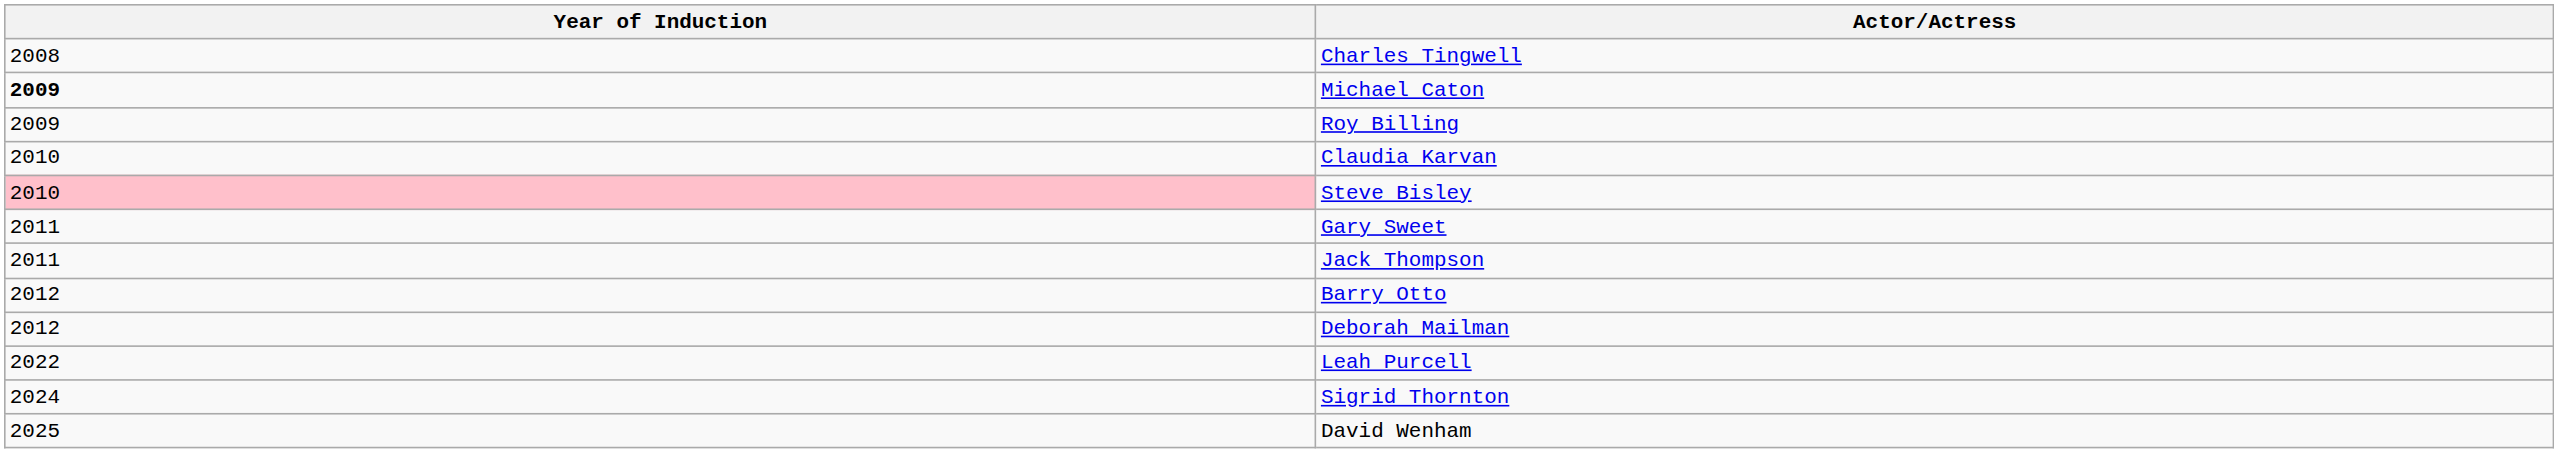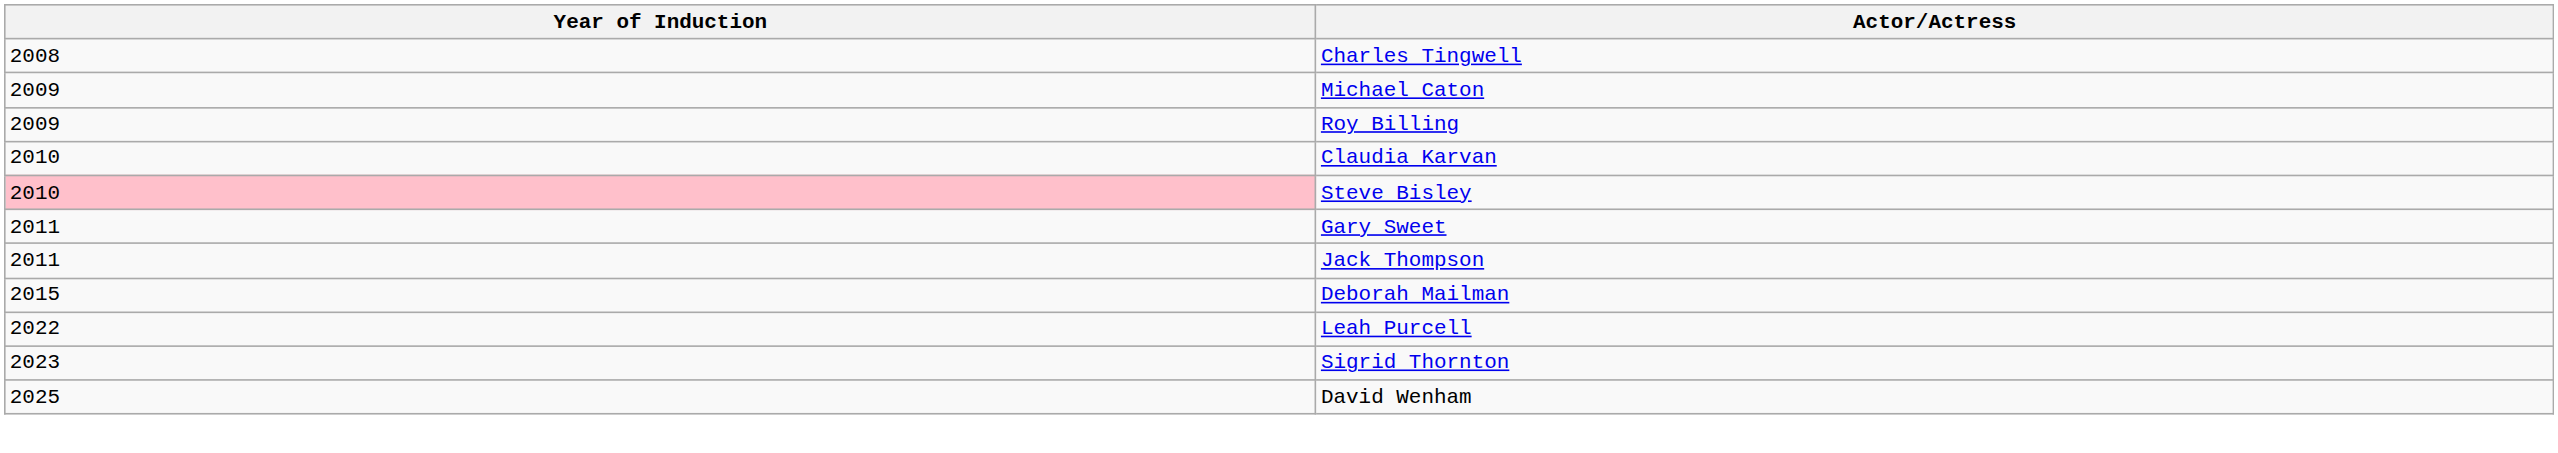Michael Caton | Year of Induction: bold -> normal
- row: 2012 | Barry Otto
Deborah Mailman | Year of Induction: 2012 -> 2015
Sigrid Thornton | Year of Induction: 2024 -> 2023
